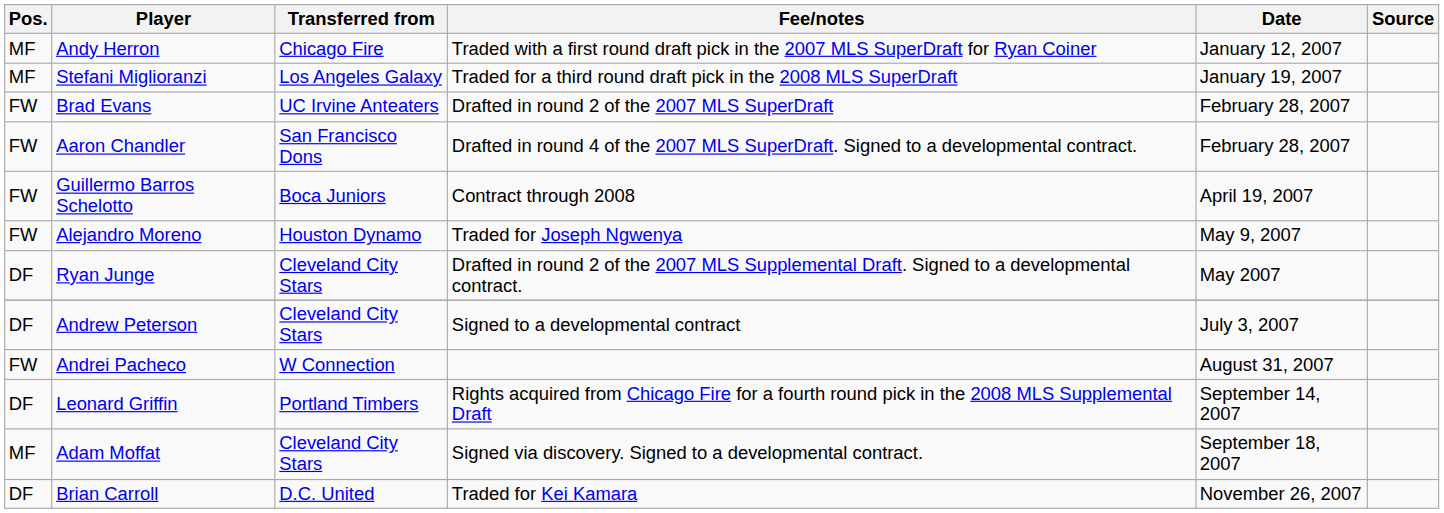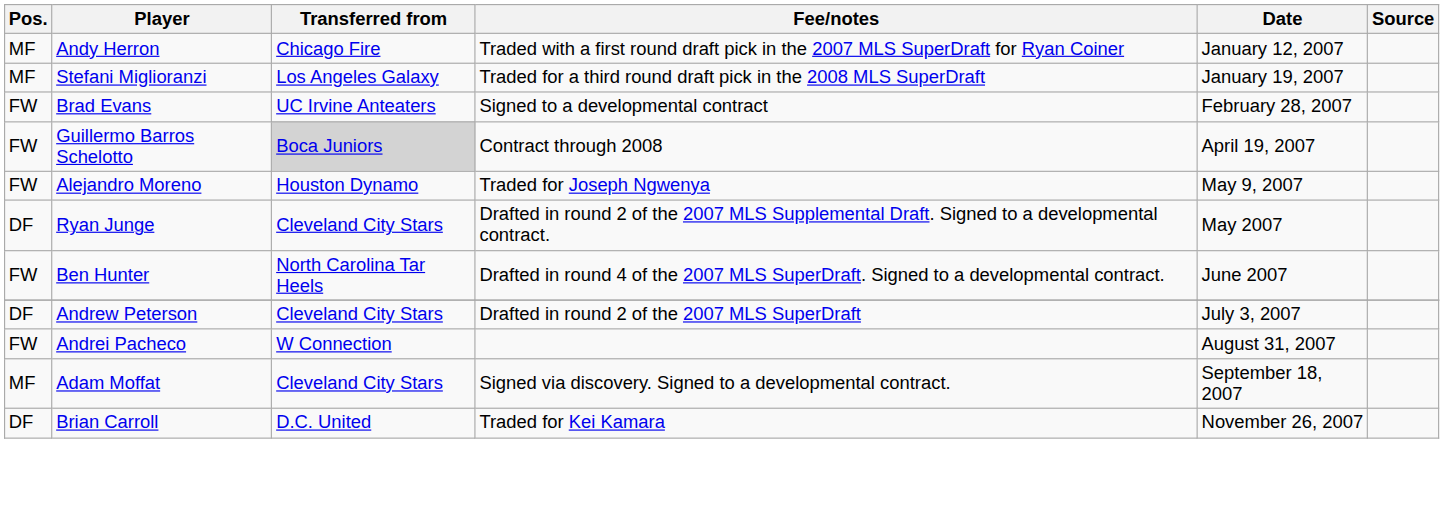Brad Evans | Fee/notes: Drafted in round 2 of the 2007 MLS SuperDraft -> Signed to a developmental contract
- row: FW | Aaron Chandler | San Francisco Dons | Drafted in round 4 of the 2007 MLS SuperDraft. Signed to a developmental contract. | February 28, 2007
Guillermo Barros Schelotto | Transferred from: no background -> lightgrey background
+ row: FW | Ben Hunter | North Carolina Tar Heels | Drafted in round 4 of the 2007 MLS SuperDraft. Signed to a developmental contract. | June 2007
Andrew Peterson | Fee/notes: Signed to a developmental contract -> Drafted in round 2 of the 2007 MLS SuperDraft
- row: DF | Leonard Griffin | Portland Timbers | Rights acquired from Chicago Fire for a fourth round pick in the 2008 MLS Supplemental Draft | September 14, 2007
